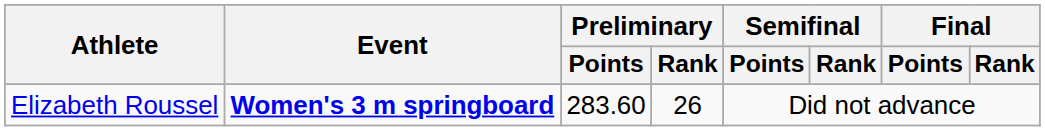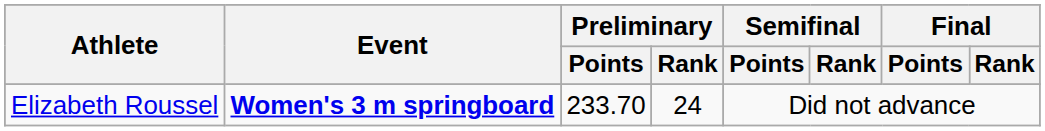Elizabeth Roussel | Preliminary / Points: 283.60 -> 233.70
Elizabeth Roussel | Preliminary / Rank: 26 -> 24
